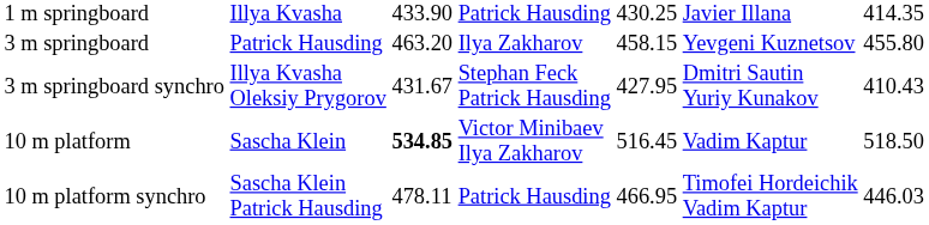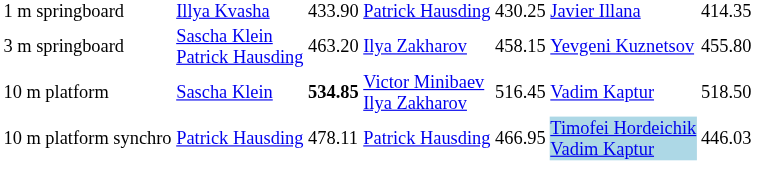3 m springboard | column 2: Patrick Hausding -> Sascha Klein Patrick Hausding
- row: 3 m springboard synchro | Illya Kvasha Oleksiy Prygorov | 431.67 | Stephan Feck Patrick Hausding | 427.95 | Dmitri Sautin Yuriy Kunakov | 410.43
10 m platform synchro | column 2: Sascha Klein Patrick Hausding -> Patrick Hausding
10 m platform synchro | column 6: no background -> lightblue background
